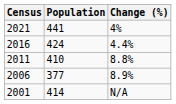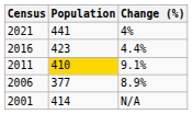2016 | Population: 424 -> 423
2011 | Population: no background -> gold background
2011 | Change (%): 8.8% -> 9.1%
